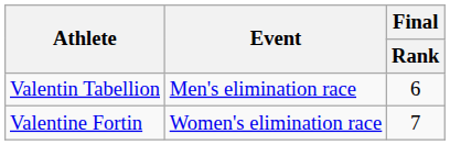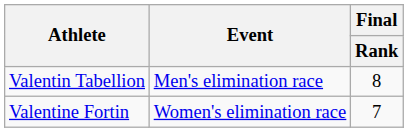Valentin Tabellion | Final / Rank: 6 -> 8
